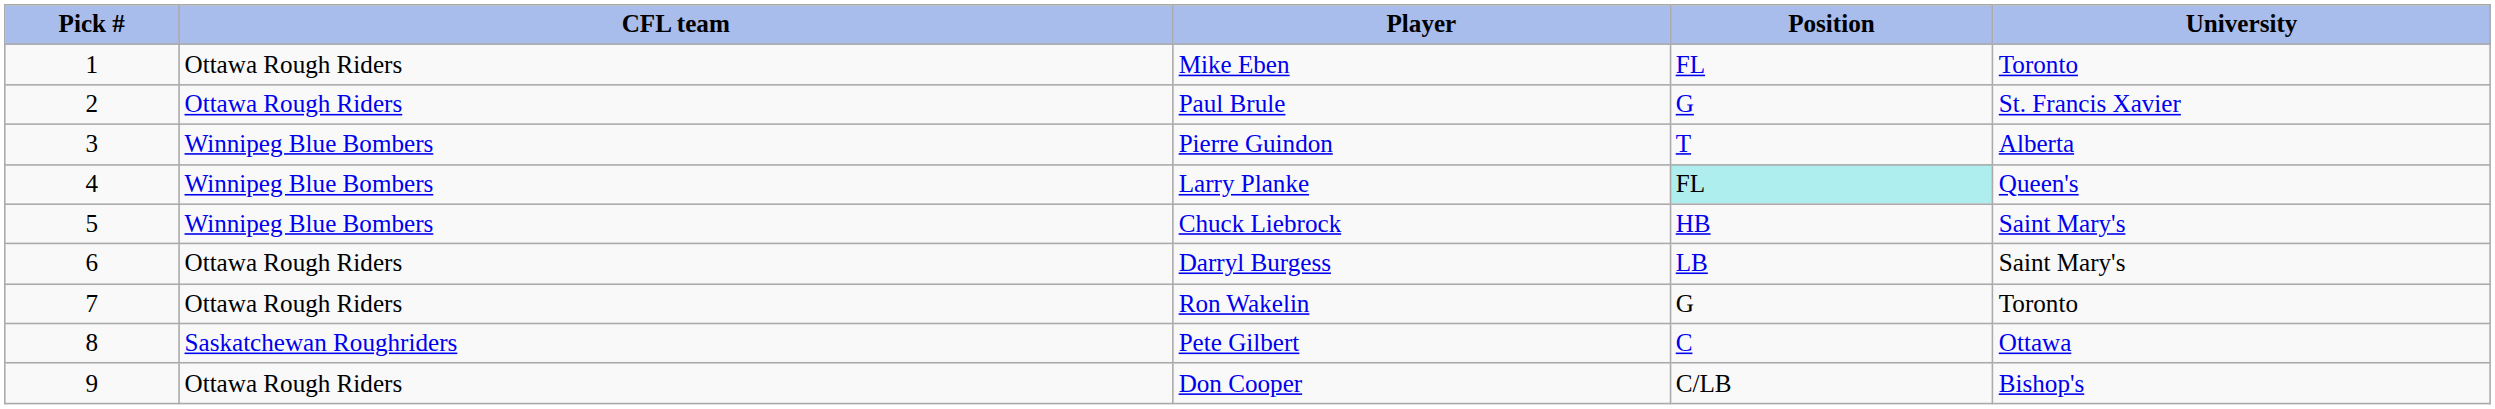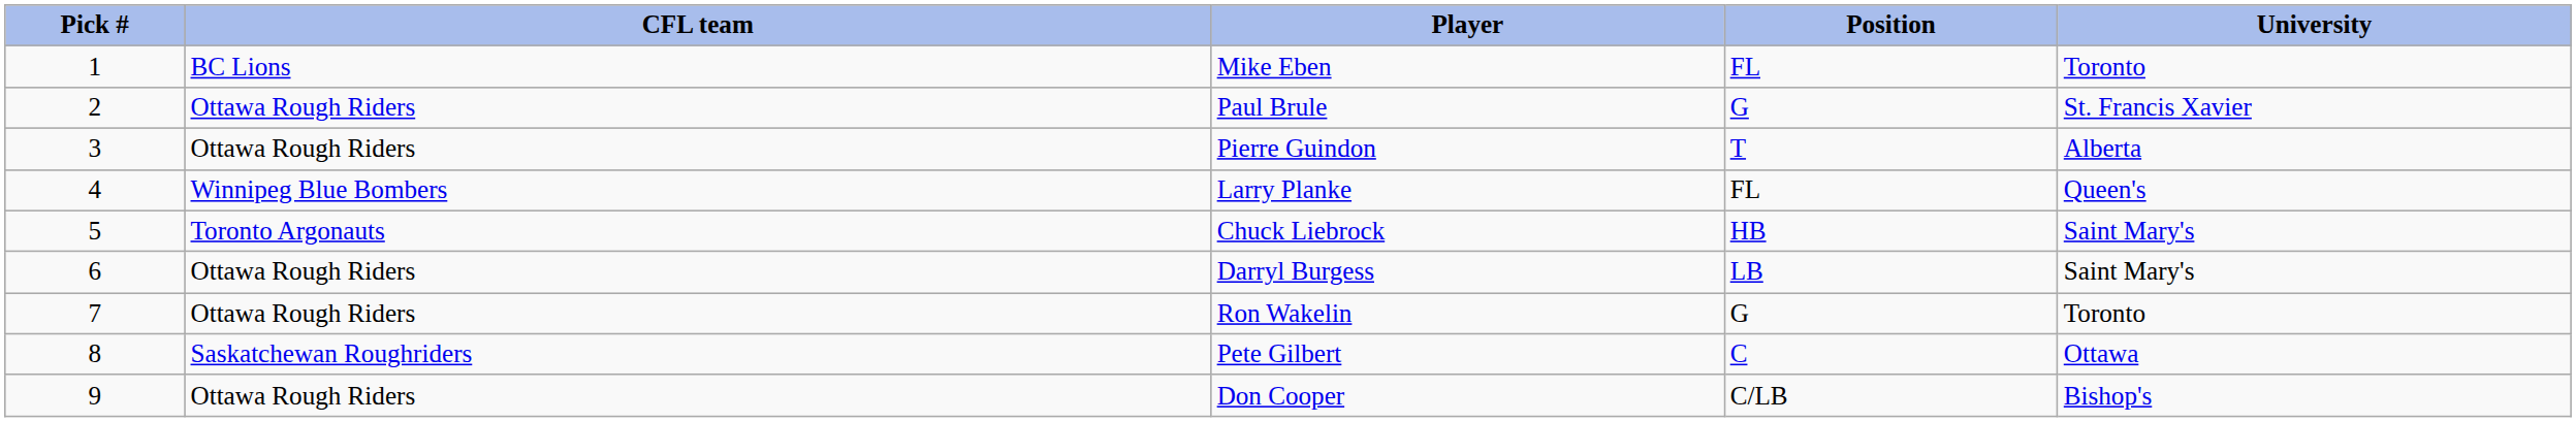Mike Eben | CFL team: Ottawa Rough Riders -> BC Lions
Pierre Guindon | CFL team: Winnipeg Blue Bombers -> Ottawa Rough Riders
Larry Planke | Position: paleturquoise background -> no background
Chuck Liebrock | CFL team: Winnipeg Blue Bombers -> Toronto Argonauts
